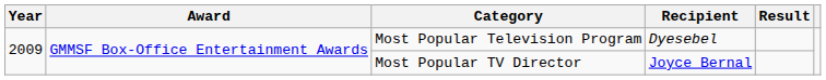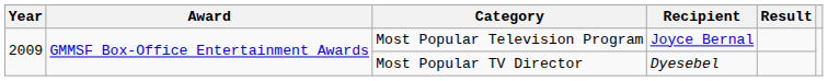Most Popular Television Program | Recipient: Dyesebel -> Joyce Bernal
Most Popular TV Director | Recipient: Joyce Bernal -> Dyesebel
